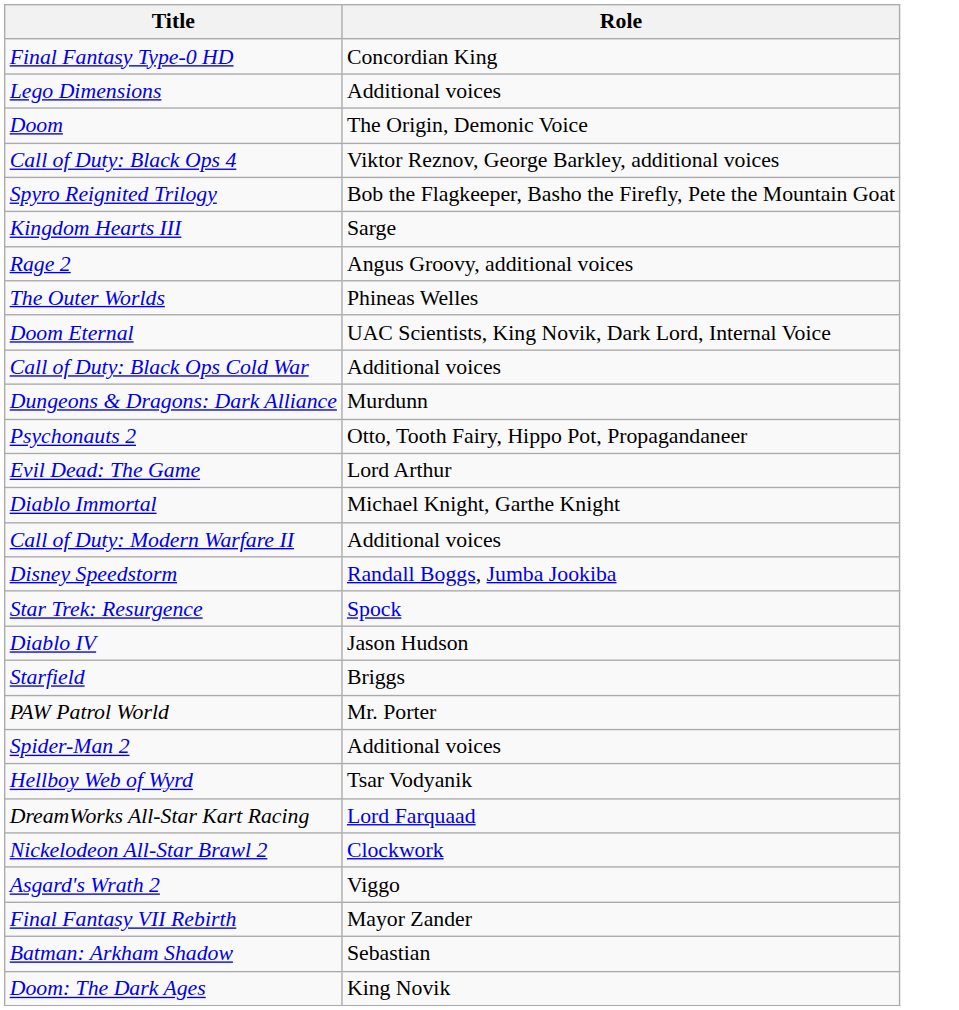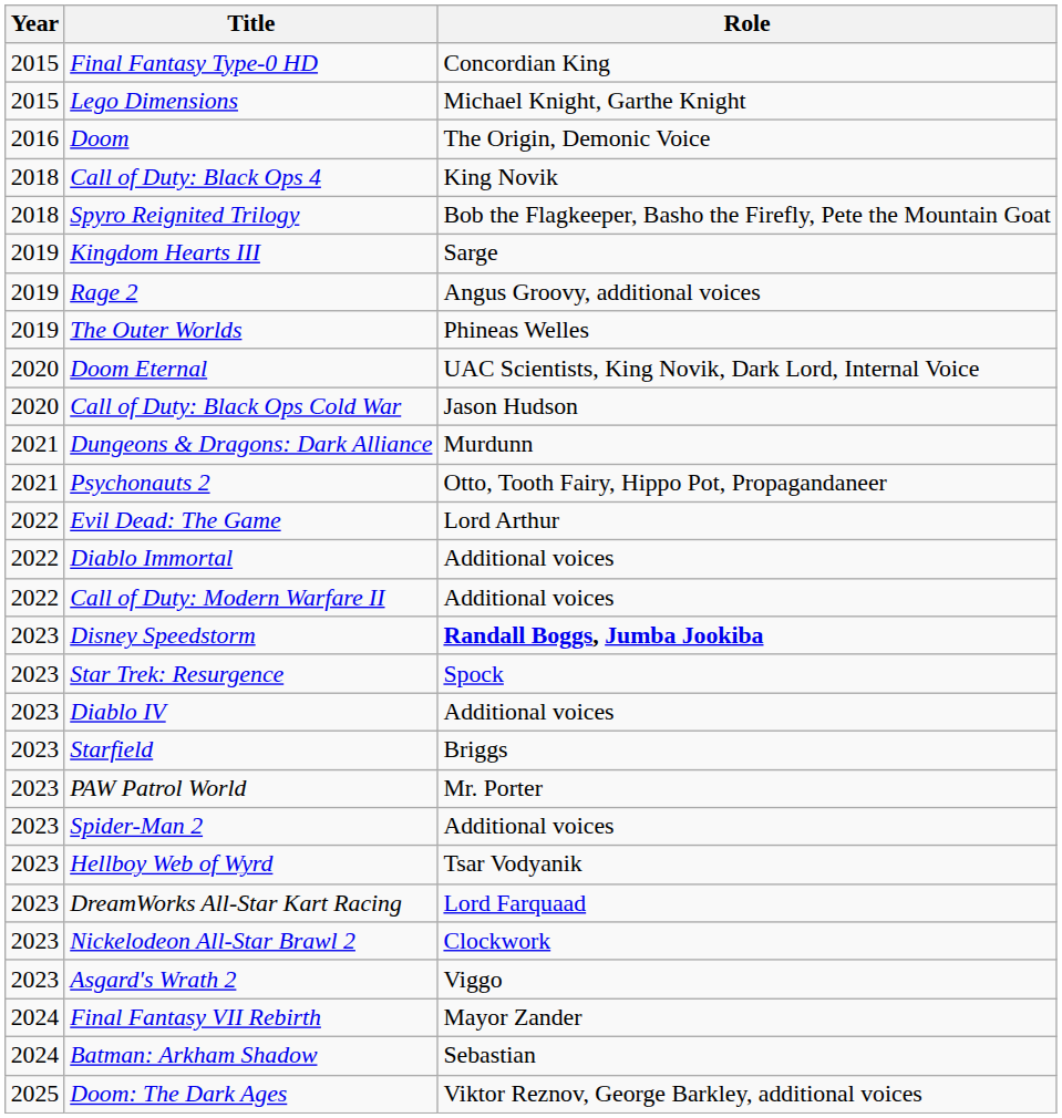+ column: Year | 2015 | 2015 | 2016 | 2018 | 2018 | 2019 | 2019 | 2019 | 2020 | 2020 | 2021 | 2021 | 2022 | 2022 | 2022 | 2023 | 2023 | 2023 | 2023 | 2023 | 2023 | 2023 | 2023 | 2023 | 2023 | 2024 | 2024 | 2025
Lego Dimensions | Role: Additional voices -> Michael Knight, Garthe Knight
Call of Duty: Black Ops 4 | Role: Viktor Reznov, George Barkley, additional voices -> King Novik
Call of Duty: Black Ops Cold War | Role: Additional voices -> Jason Hudson
Diablo Immortal | Role: Michael Knight, Garthe Knight -> Additional voices
Disney Speedstorm | Role: normal -> bold
Diablo IV | Role: Jason Hudson -> Additional voices
Doom: The Dark Ages | Role: King Novik -> Viktor Reznov, George Barkley, additional voices
